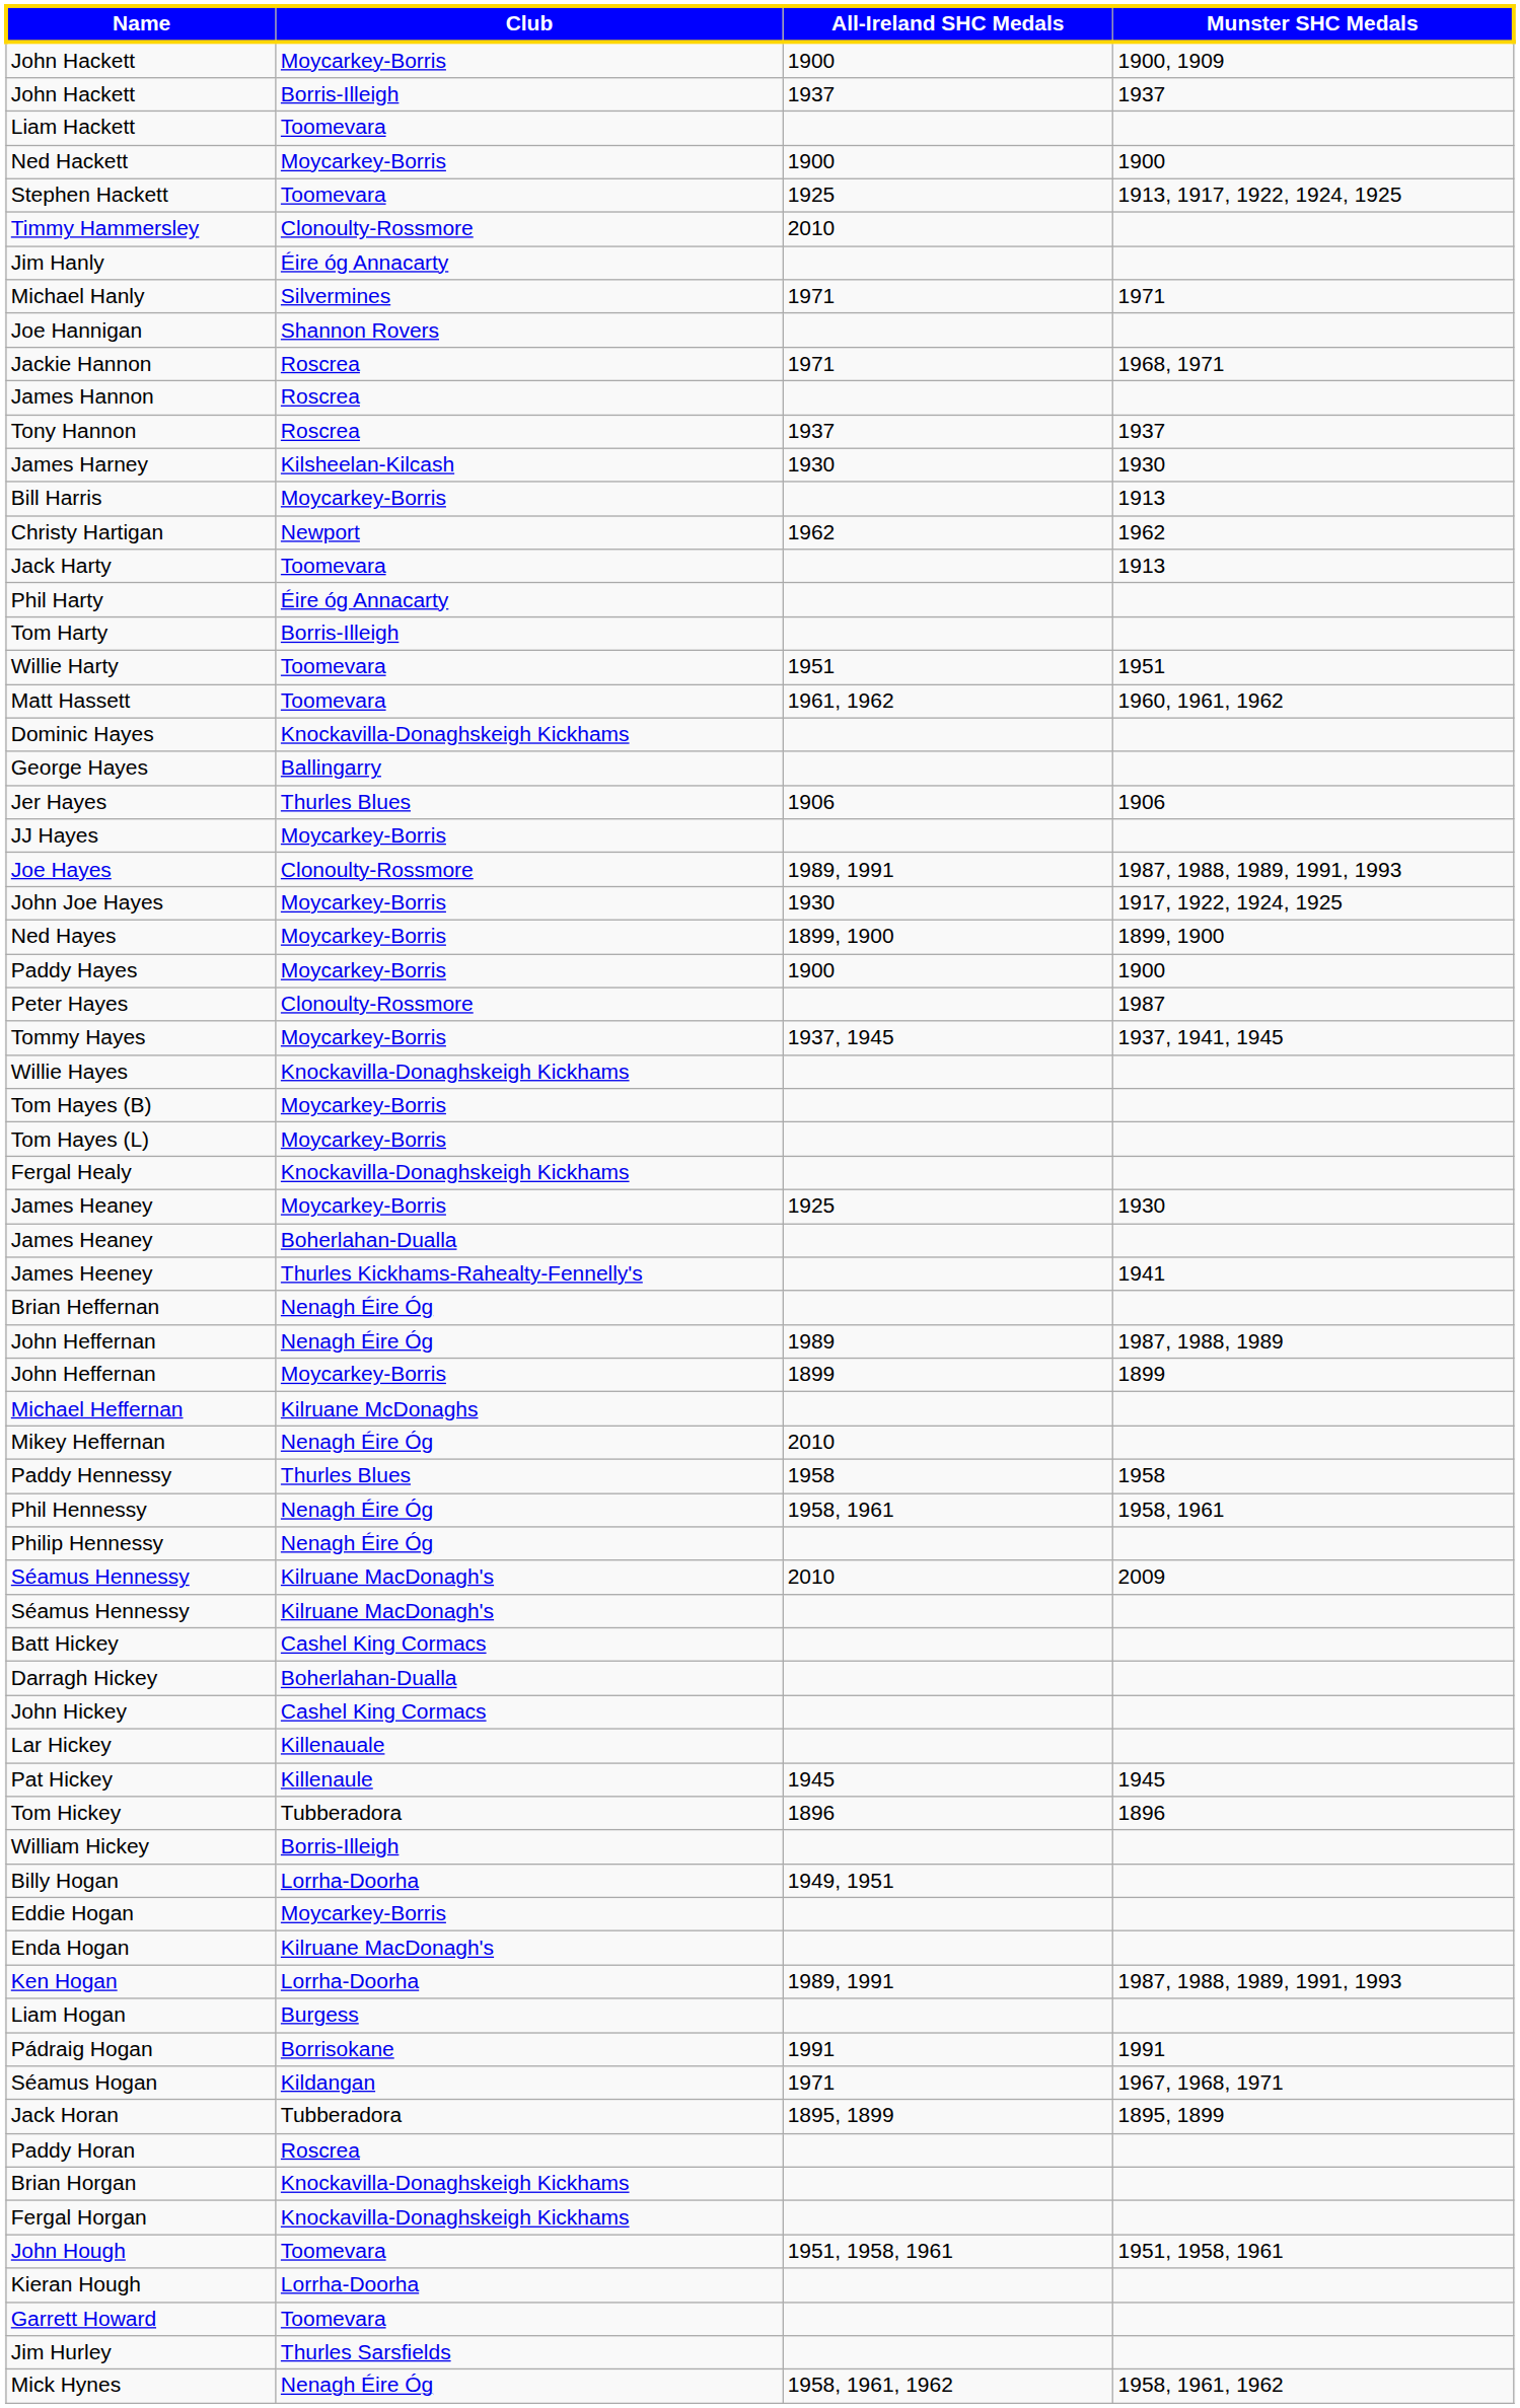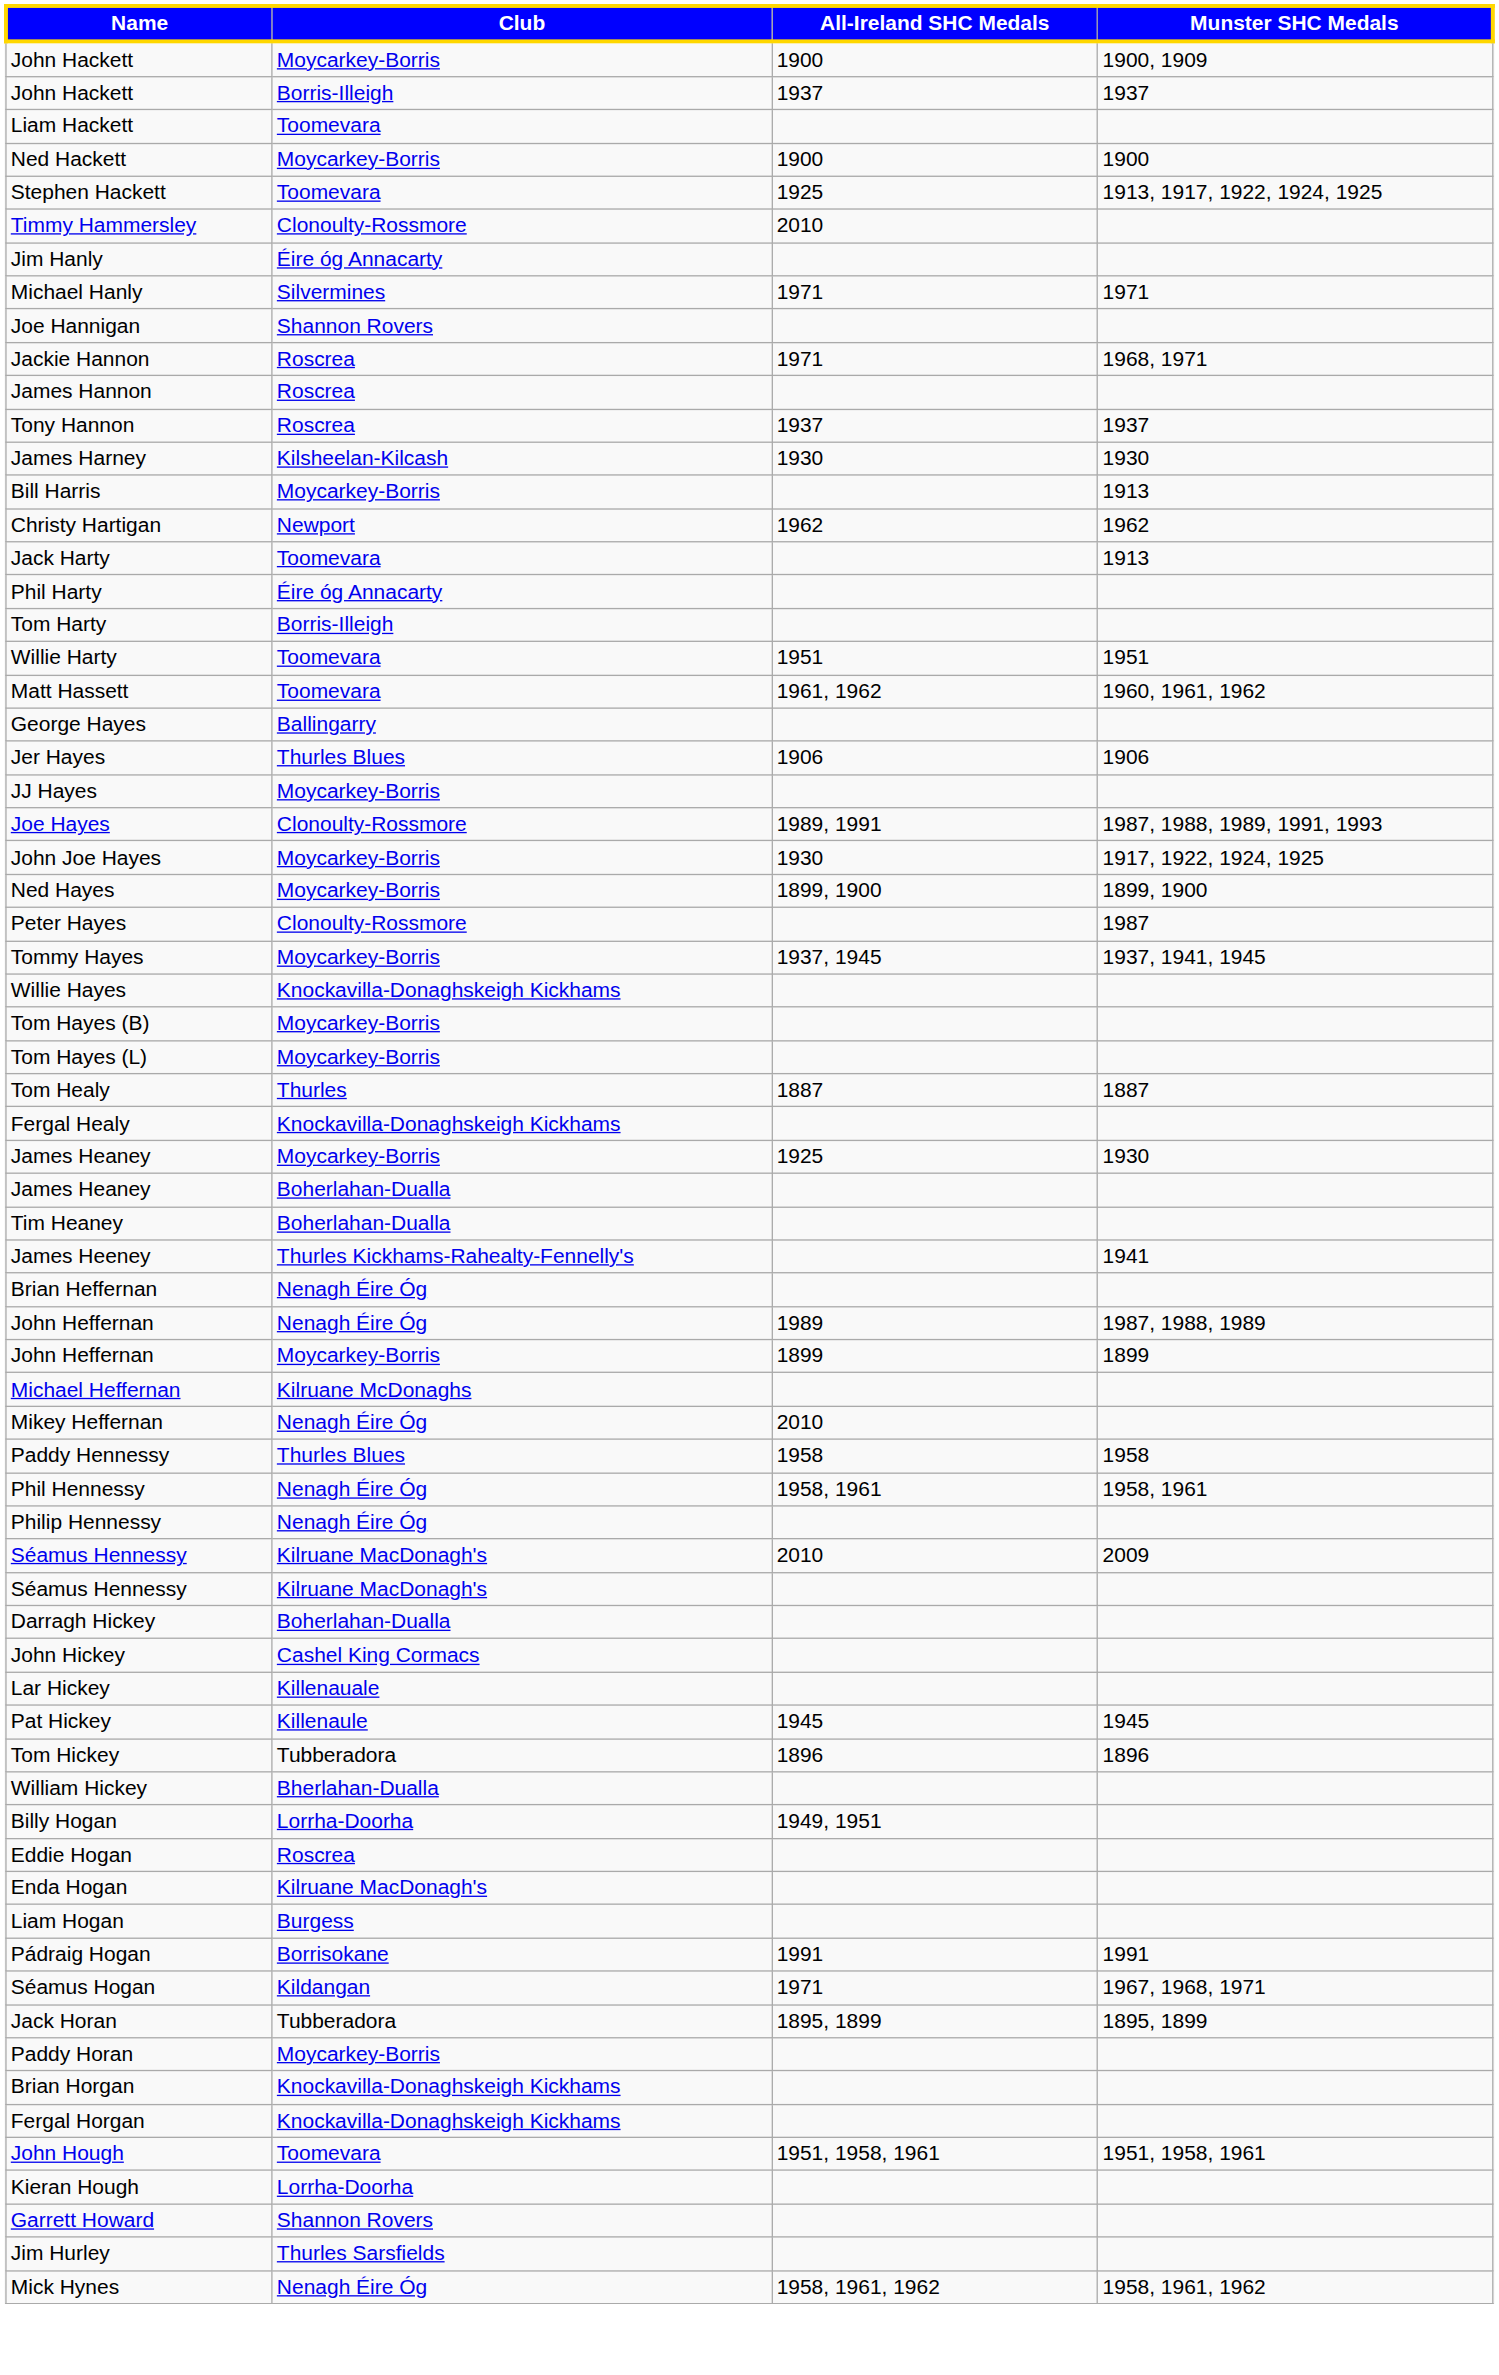- row: Dominic Hayes | Knockavilla-Donaghskeigh Kickhams
- row: Paddy Hayes | Moycarkey-Borris | 1900 | 1900
+ row: Tom Healy | Thurles | 1887 | 1887
+ row: Tim Heaney | Boherlahan-Dualla
- row: Batt Hickey | Cashel King Cormacs
William Hickey | Club: Borris-Illeigh -> Bherlahan-Dualla
Eddie Hogan | Club: Moycarkey-Borris -> Roscrea
- row: Ken Hogan | Lorrha-Doorha | 1989, 1991 | 1987, 1988, 1989, 1991, 1993
Paddy Horan | Club: Roscrea -> Moycarkey-Borris
Garrett Howard | Club: Toomevara -> Shannon Rovers
